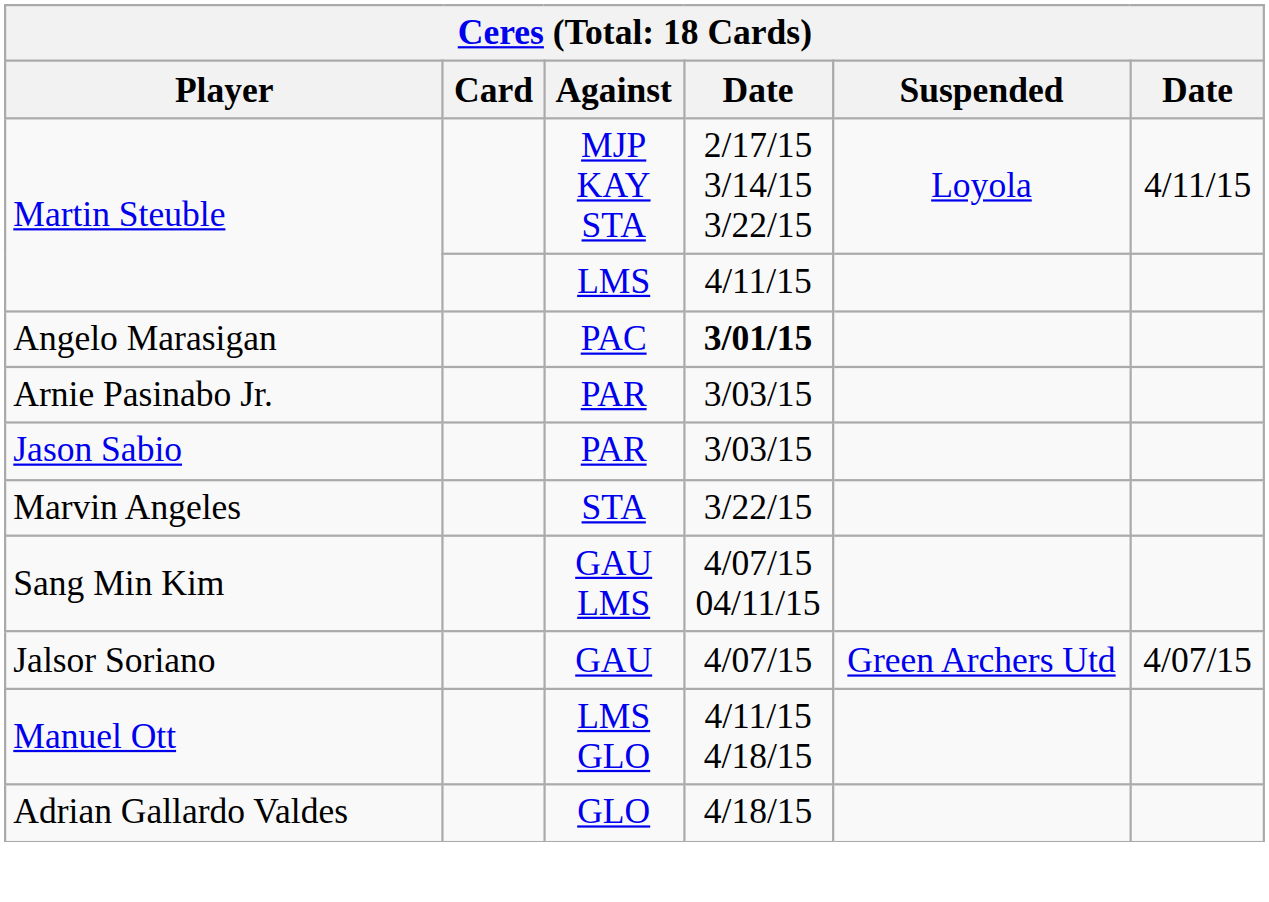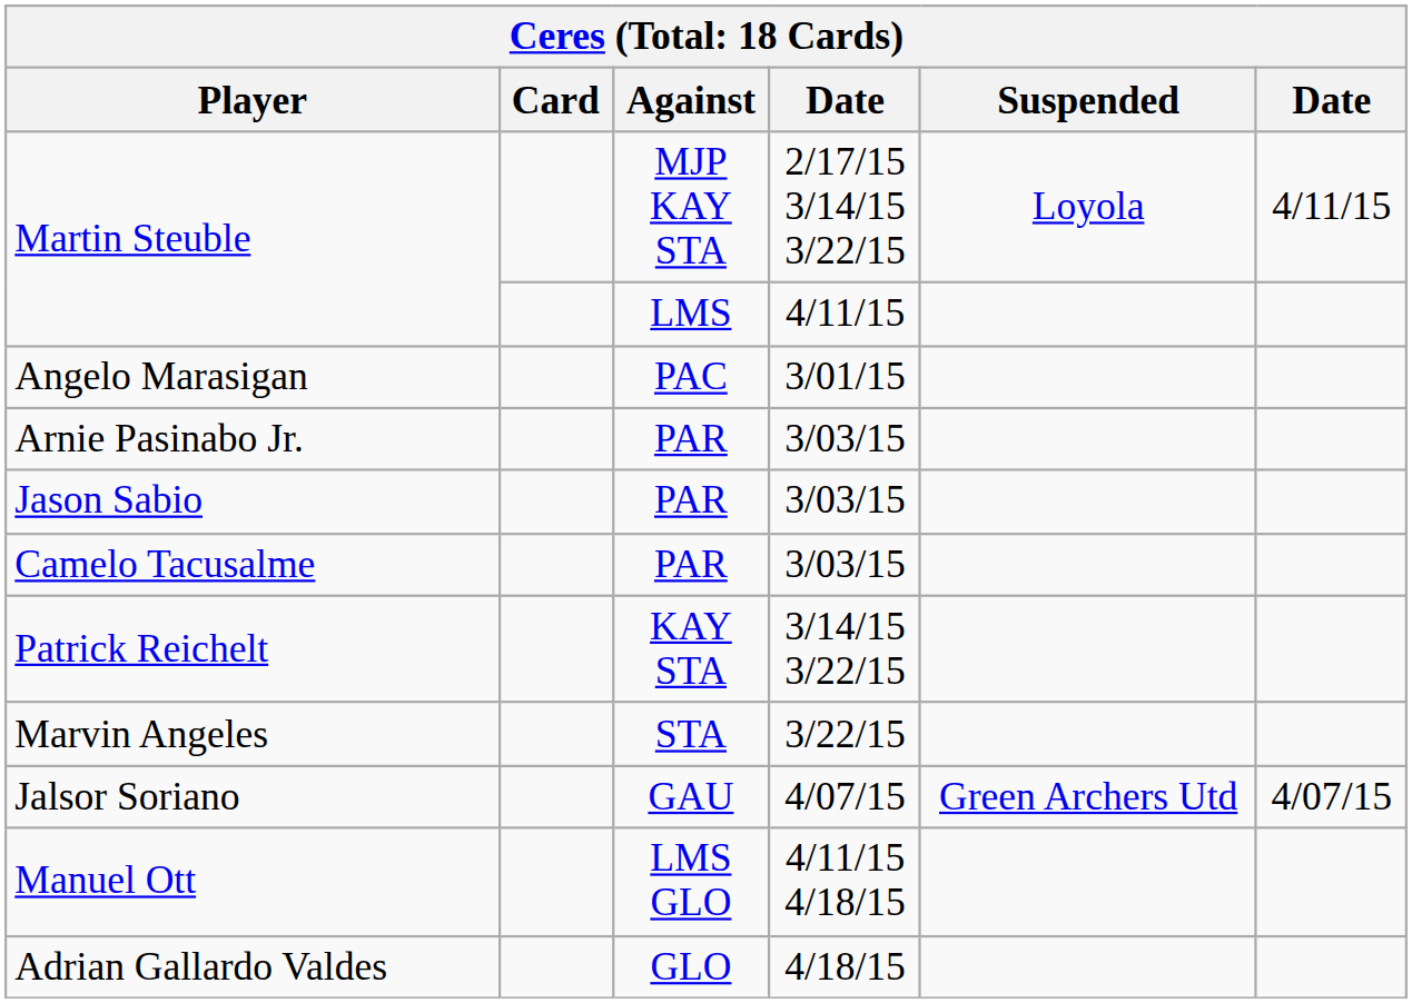Angelo Marasigan | column 4: bold -> normal
+ row: Camelo Tacusalme | PAR | 3/03/15
+ row: Patrick Reichelt | KAY STA | 3/14/15 3/22/15
- row: Sang Min Kim | GAU LMS | 4/07/15 04/11/15
